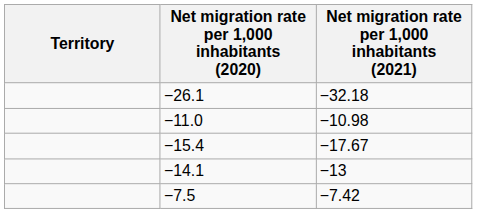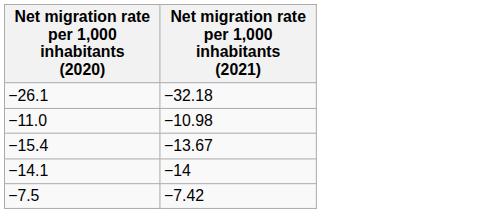- column: Territory
−15.4 | Net migration rate per 1,000 inhabitants (2021): −17.67 -> −13.67
−14.1 | Net migration rate per 1,000 inhabitants (2021): −13 -> −14
